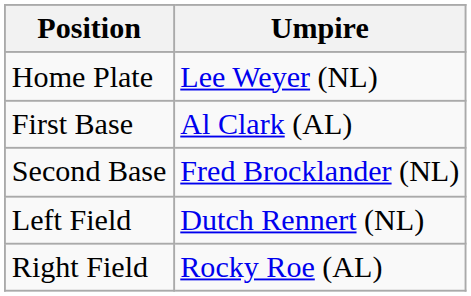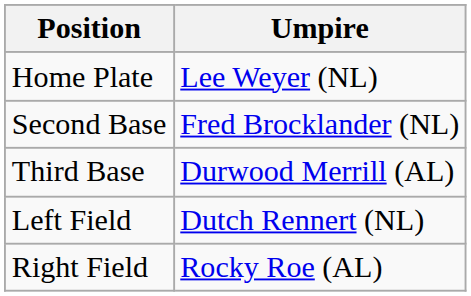- row: First Base | Al Clark (AL)
+ row: Third Base | Durwood Merrill (AL)
